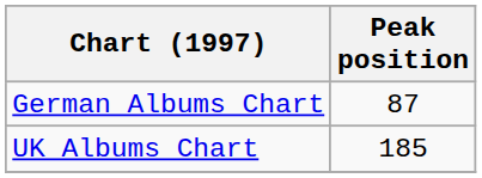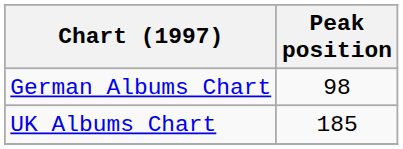German Albums Chart | Peak position: 87 -> 98
